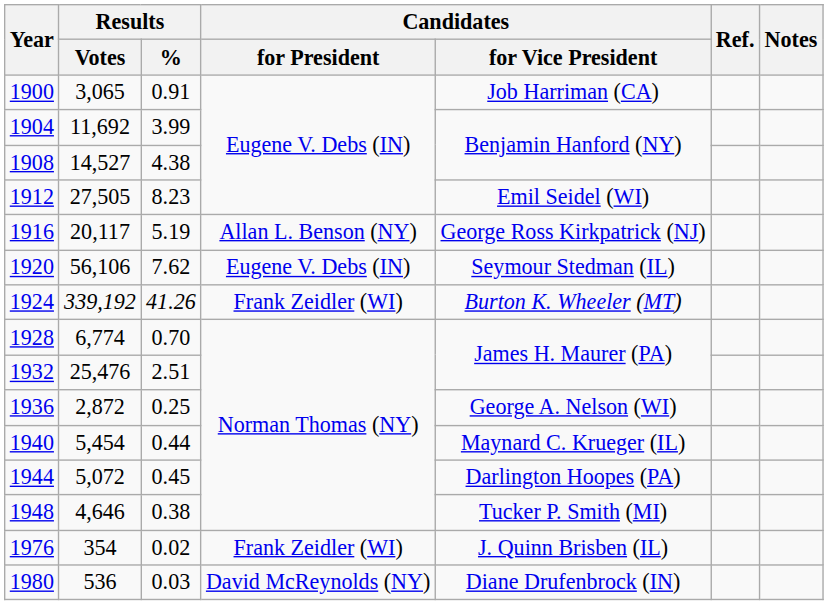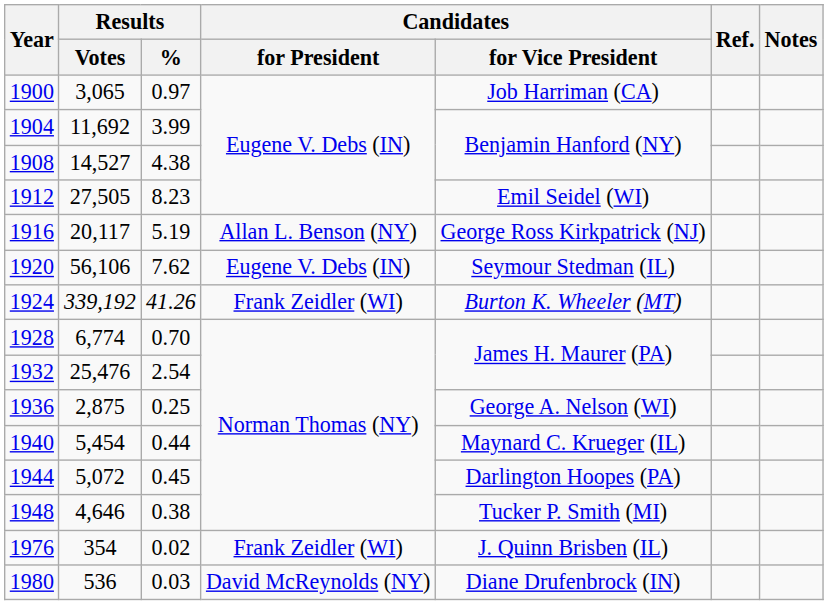1900 | Results / %: 0.91 -> 0.97
1932 | Results / %: 2.51 -> 2.54
1936 | Results / Votes: 2,872 -> 2,875
